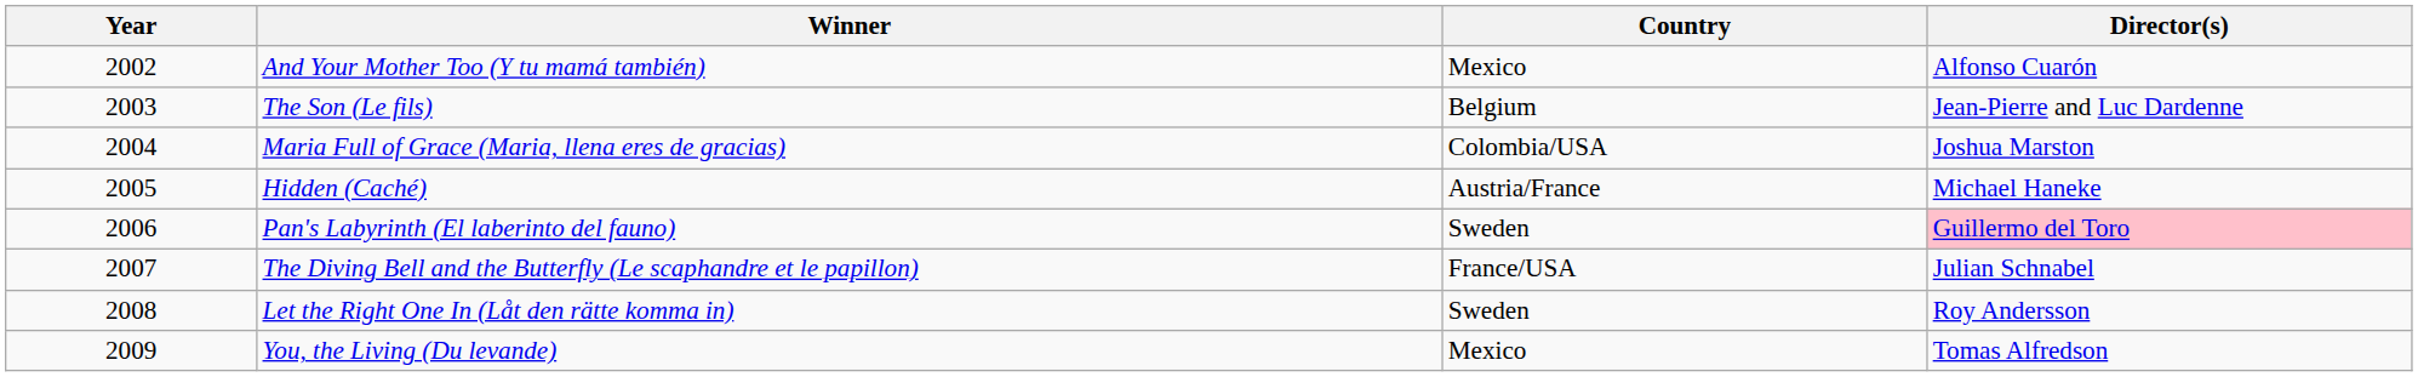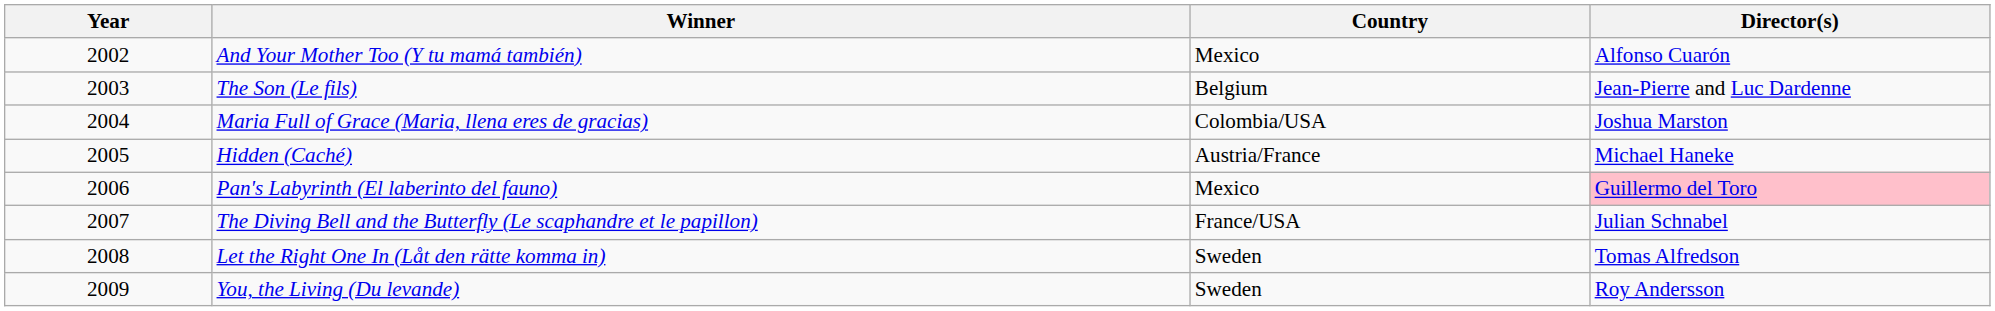Pan's Labyrinth (El laberinto del fauno) | Country: Sweden -> Mexico
Let the Right One In (Låt den rätte komma in) | Director(s): Roy Andersson -> Tomas Alfredson
You, the Living (Du levande) | Country: Mexico -> Sweden
You, the Living (Du levande) | Director(s): Tomas Alfredson -> Roy Andersson
